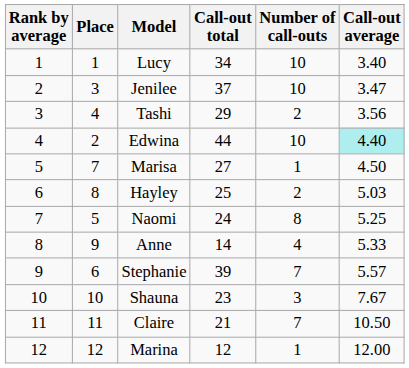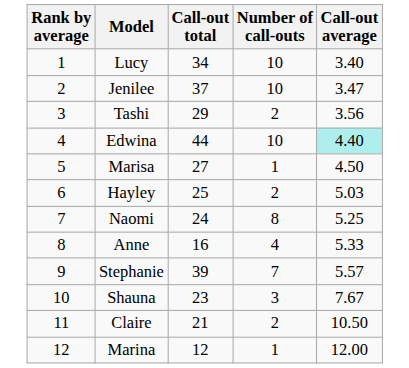- column: Place | 1 | 3 | 4 | 2 | 7 | 8 | 5 | 9 | 6 | 10 | 11 | 12
Anne | Call-out total: 14 -> 16
Claire | Number of call-outs: 7 -> 2
